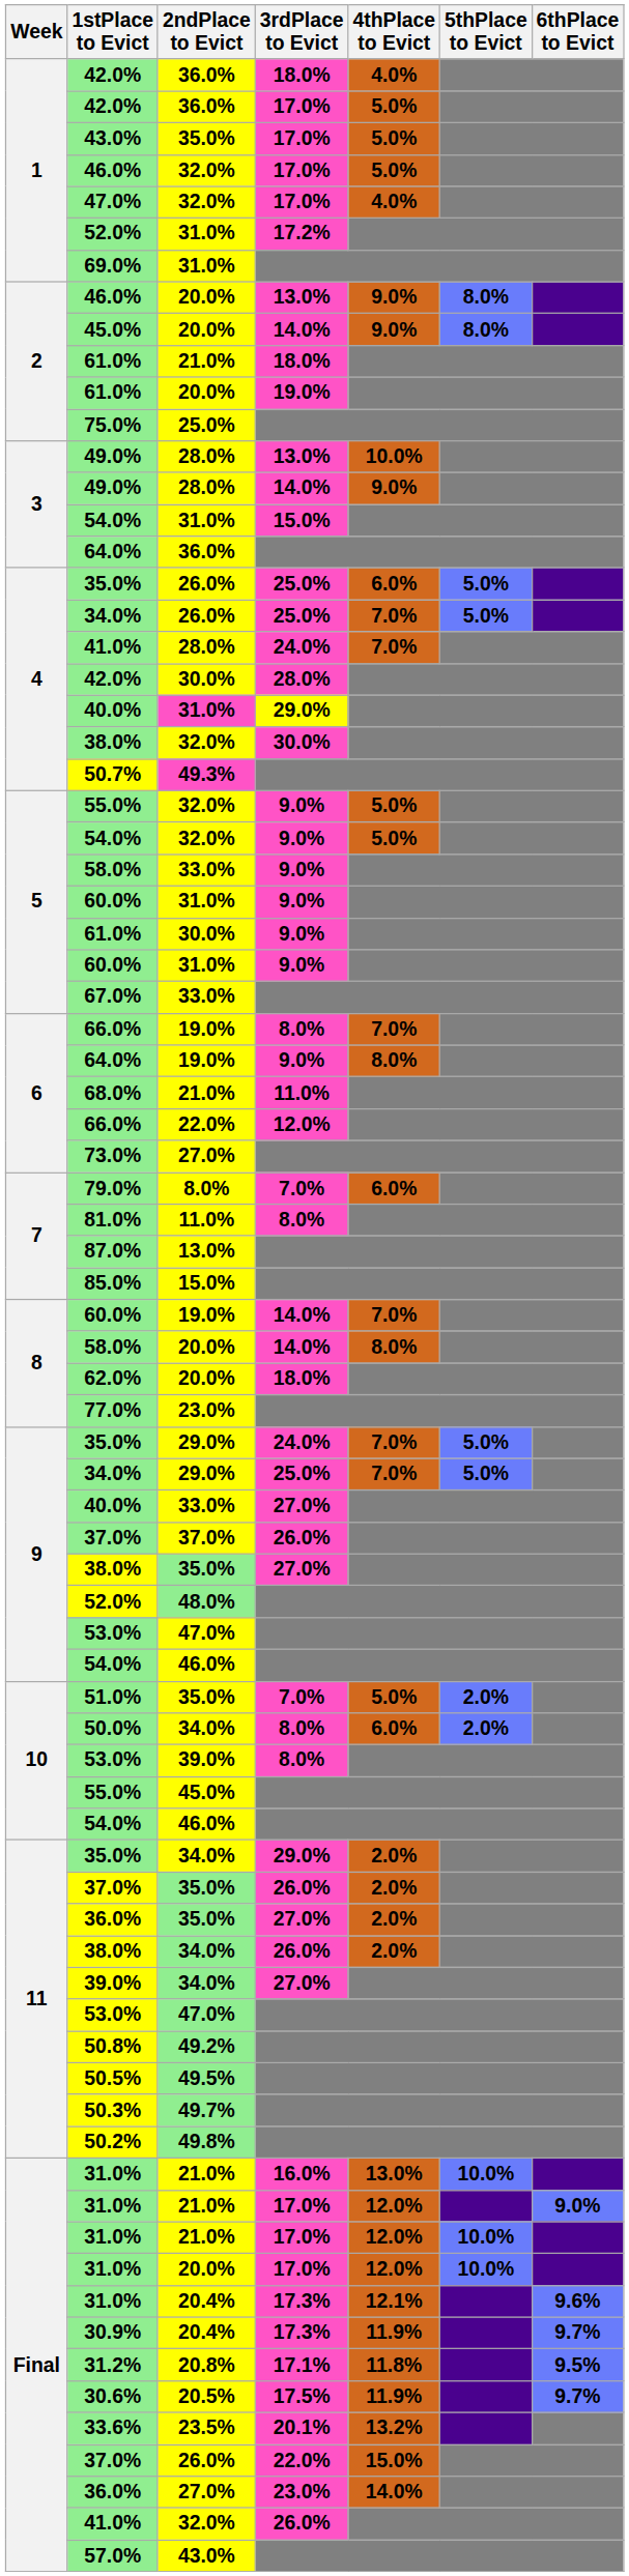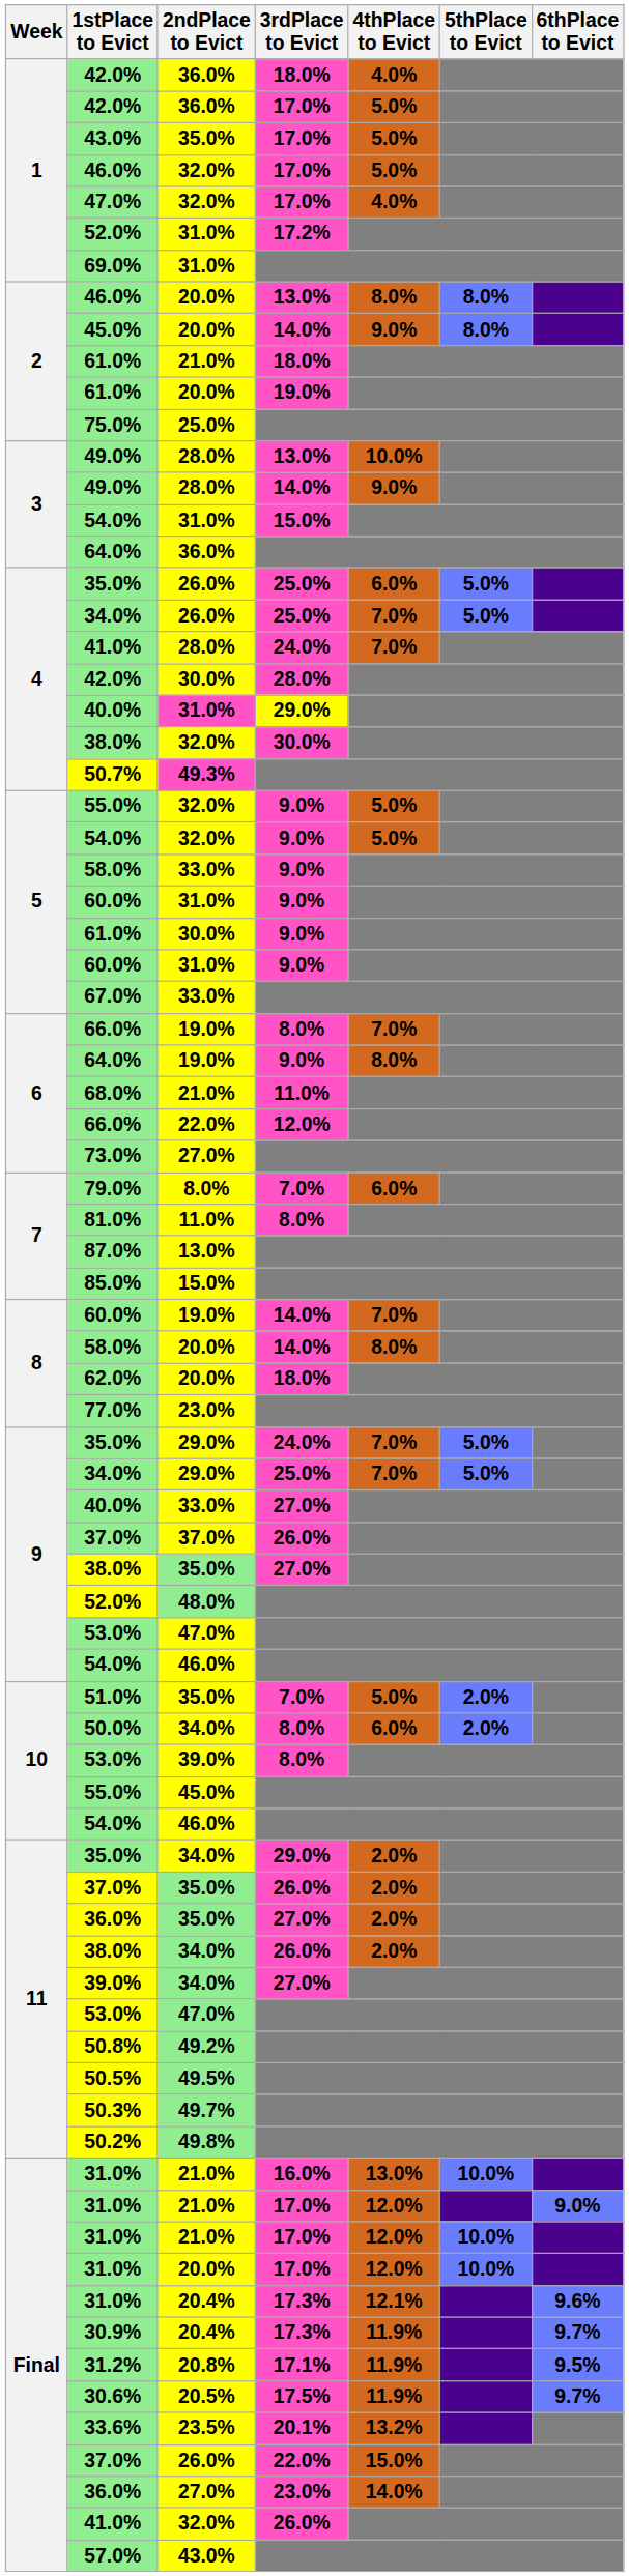46.0% / 20.0% | 4thPlace to Evict: 9.0% -> 8.0%
31.2% | 4thPlace to Evict: 11.8% -> 11.9%
